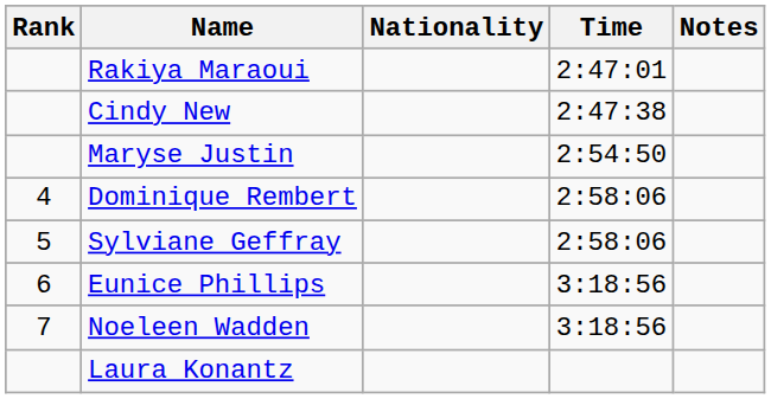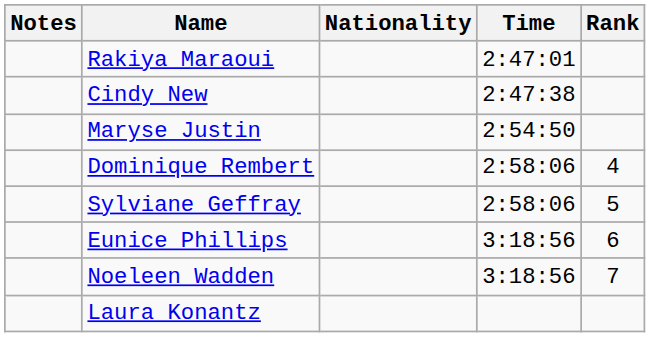columns swapped: Rank <-> Notes
